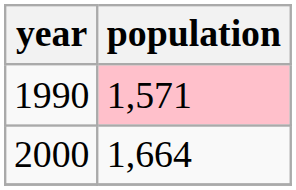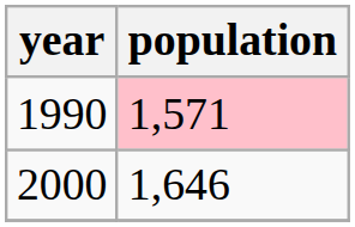2000 | population: 1,664 -> 1,646
